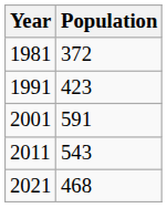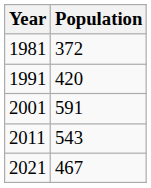1991 | Population: 423 -> 420
2021 | Population: 468 -> 467
